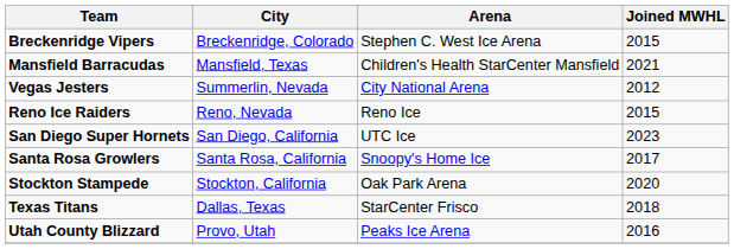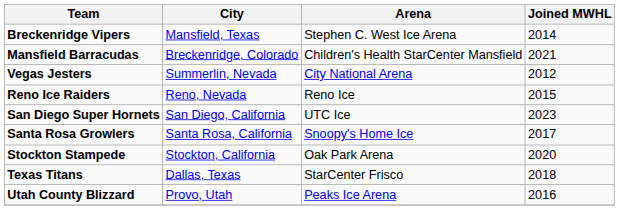Breckenridge Vipers | City: Breckenridge, Colorado -> Mansfield, Texas
Breckenridge Vipers | Joined MWHL: 2015 -> 2014
Mansfield Barracudas | City: Mansfield, Texas -> Breckenridge, Colorado
